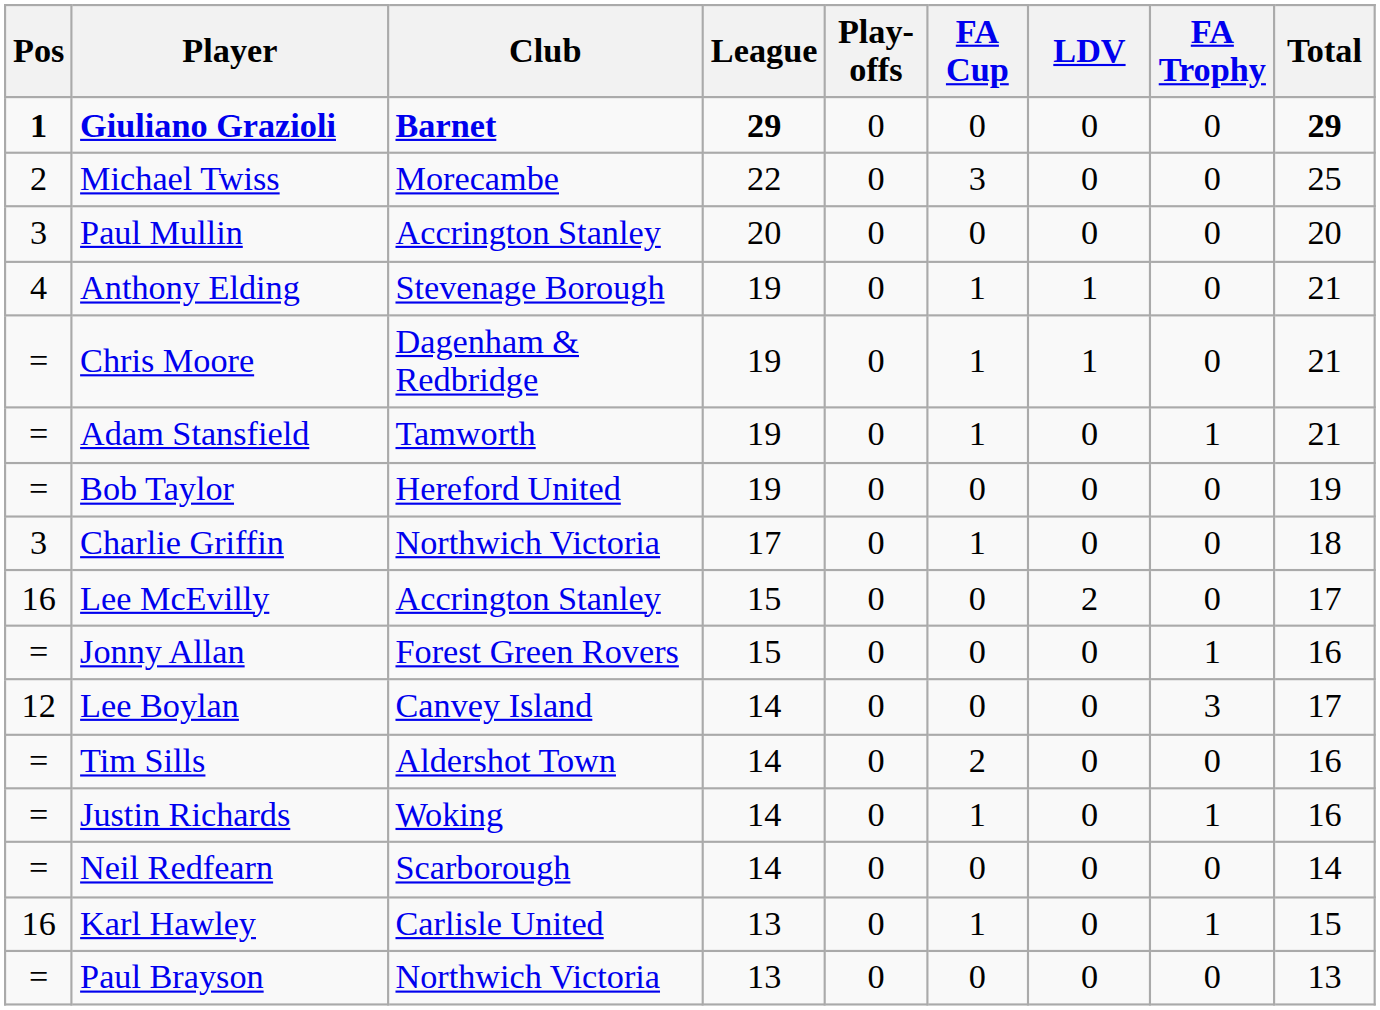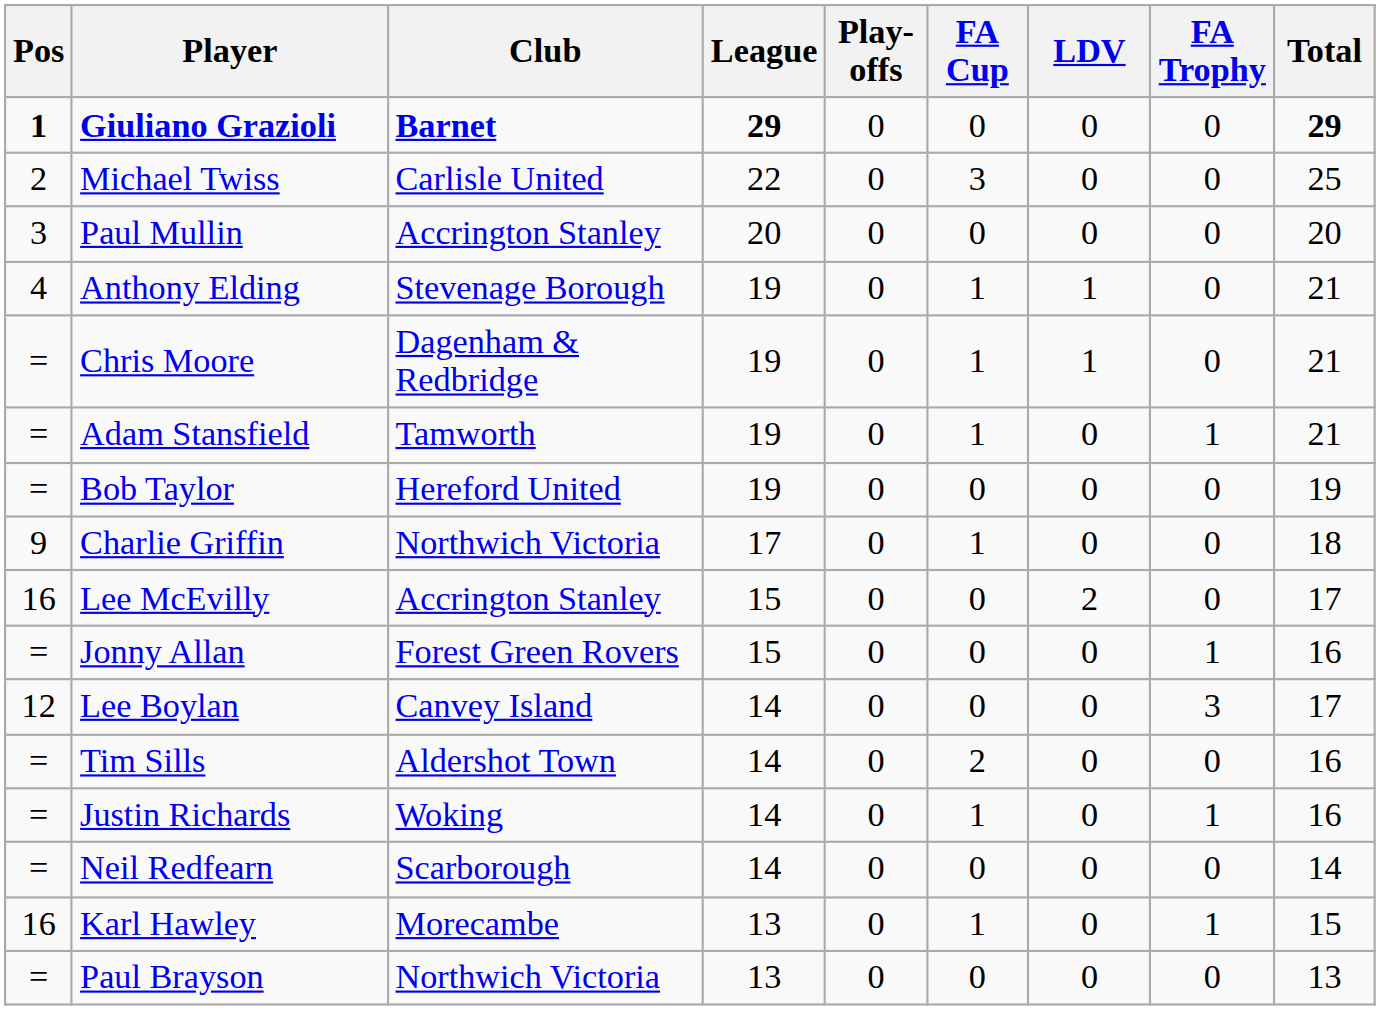Michael Twiss | Club: Morecambe -> Carlisle United
Charlie Griffin | Pos: 3 -> 9
Karl Hawley | Club: Carlisle United -> Morecambe
